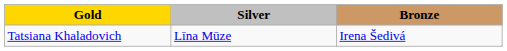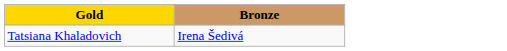- column: Silver | Līna Mūze
